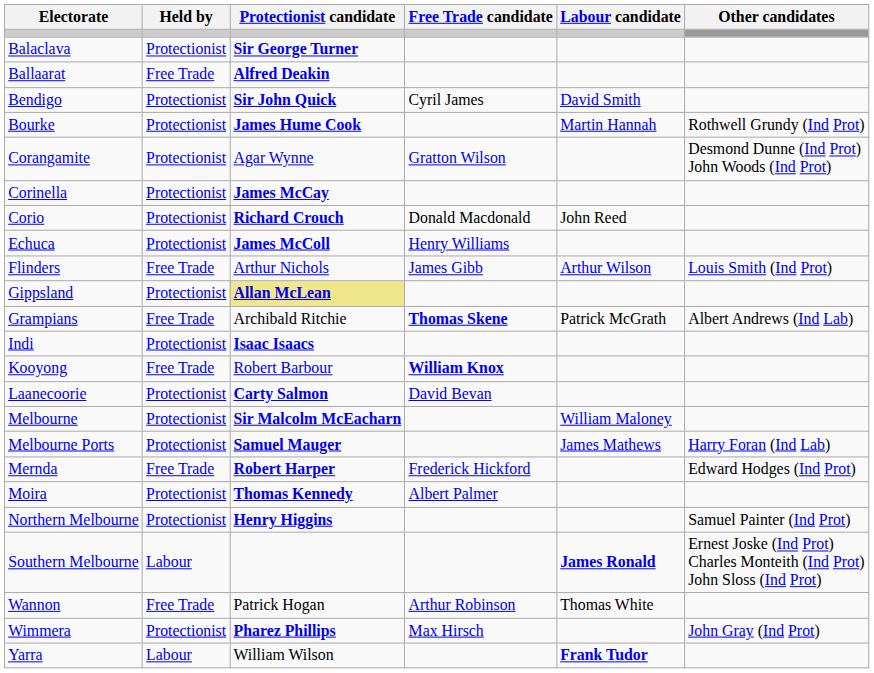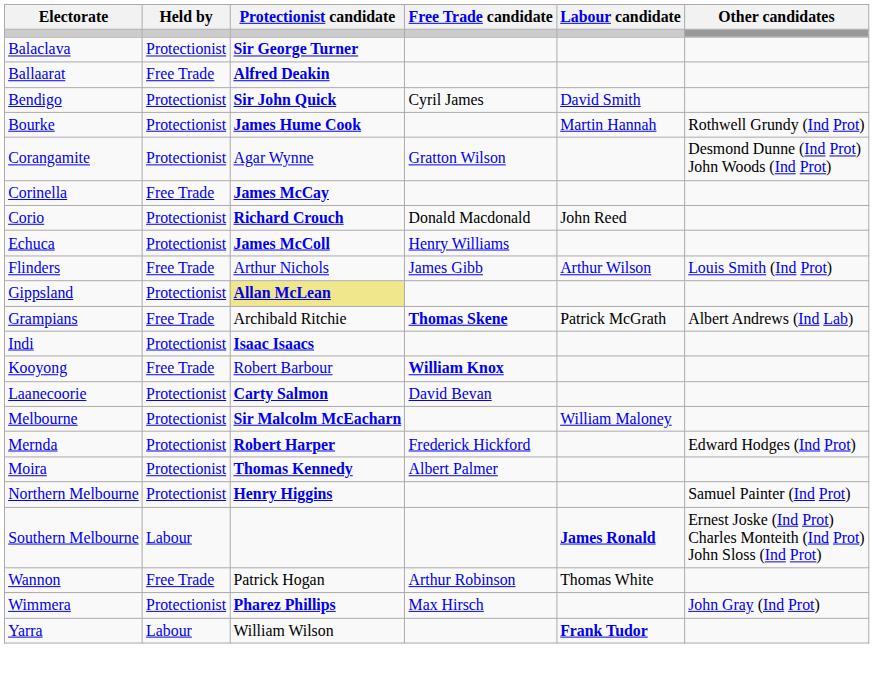Corinella | Held by: Protectionist -> Free Trade
- row: Melbourne Ports | Protectionist | Samuel Mauger | James Mathews | Harry Foran (Ind Lab)
Mernda | Held by: Free Trade -> Protectionist
